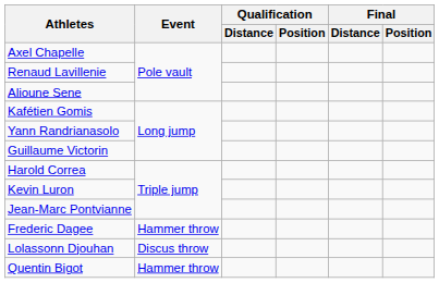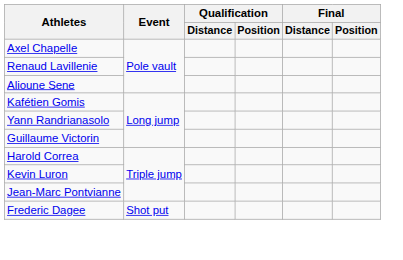Frederic Dagee | Event: Hammer throw -> Shot put
- row: Lolassonn Djouhan | Discus throw
- row: Quentin Bigot | Hammer throw
